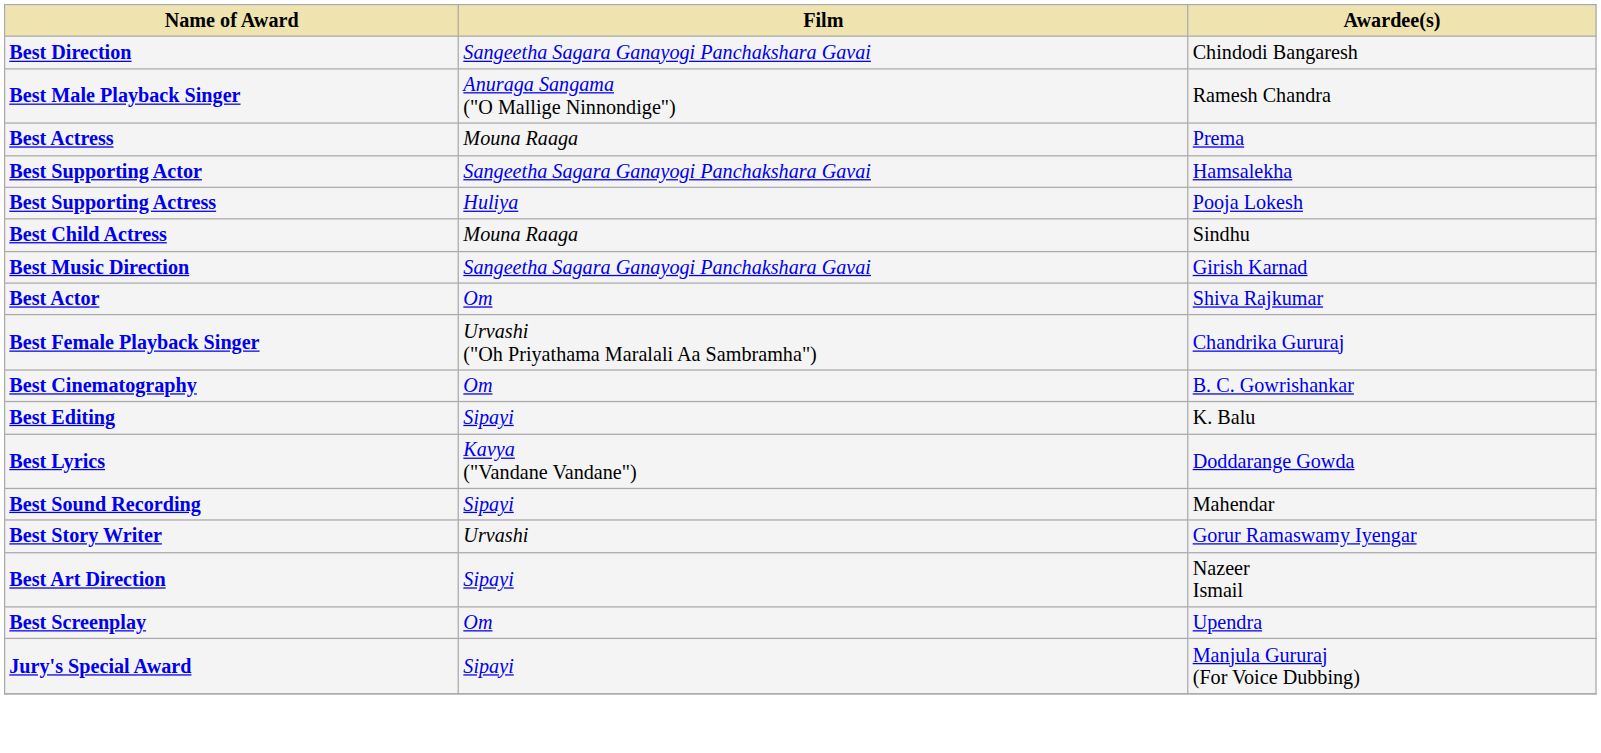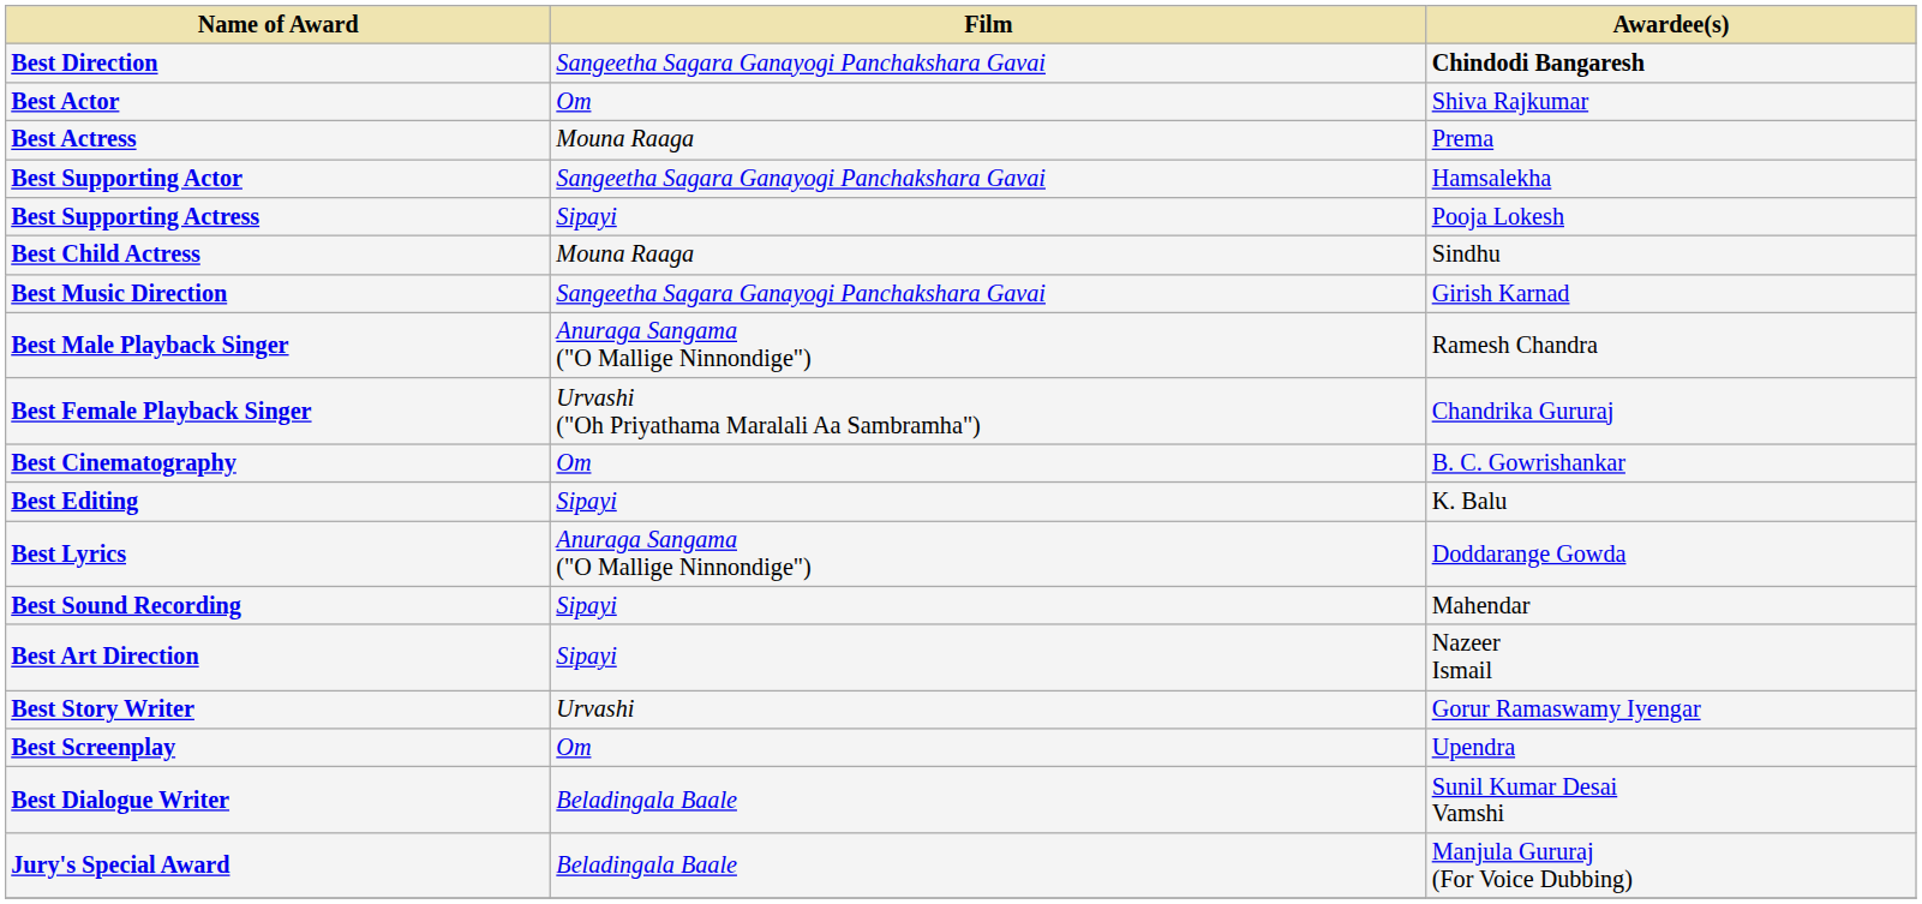Best Direction | Awardee(s): normal -> bold
rows swapped: Best Actor <-> Best Male Playback Singer
Best Supporting Actress | Film: Huliya -> Sipayi
Best Lyrics | Film: Kavya ("Vandane Vandane") -> Anuraga Sangama ("O Mallige Ninnondige")
rows swapped: Best Art Direction <-> Best Story Writer
+ row: Best Dialogue Writer | Beladingala Baale | Sunil Kumar Desai Vamshi
Jury's Special Award | Film: Sipayi -> Beladingala Baale
